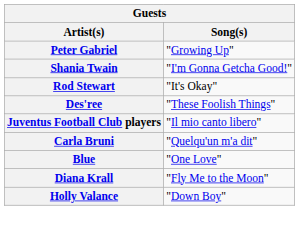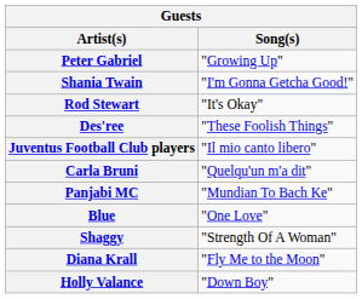+ row: Panjabi MC | "Mundian To Bach Ke"
+ row: Shaggy | "Strength Of A Woman"
